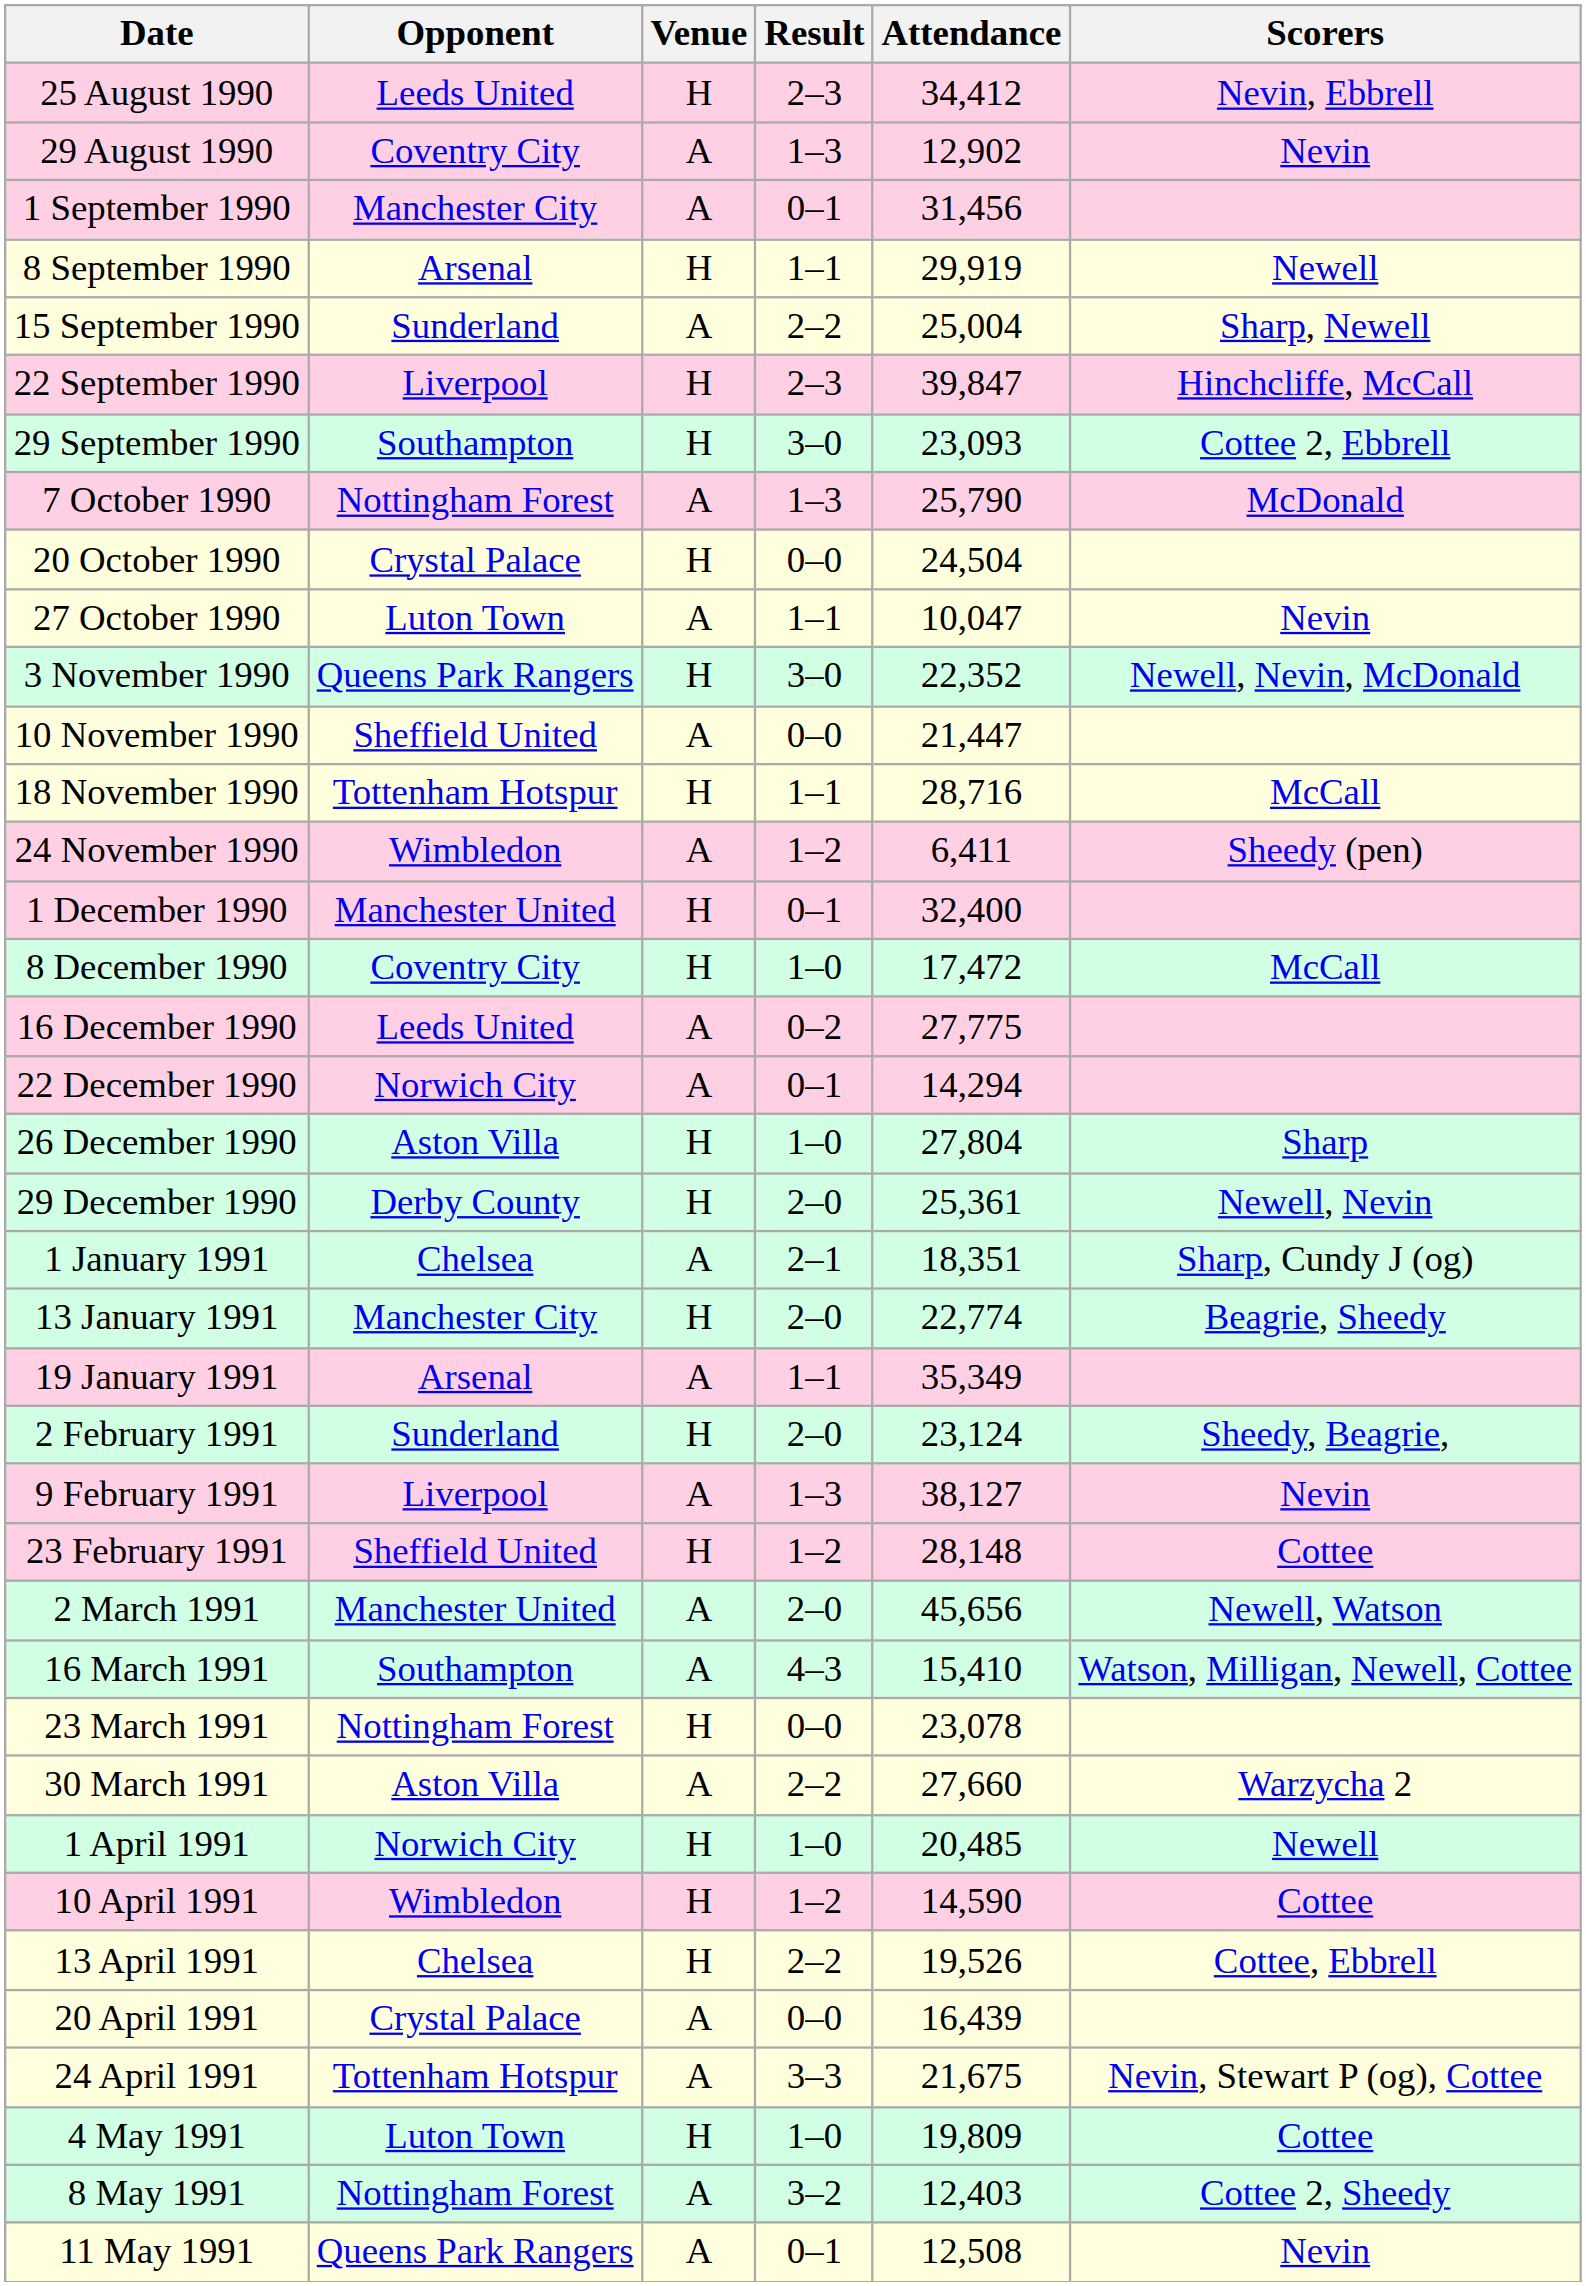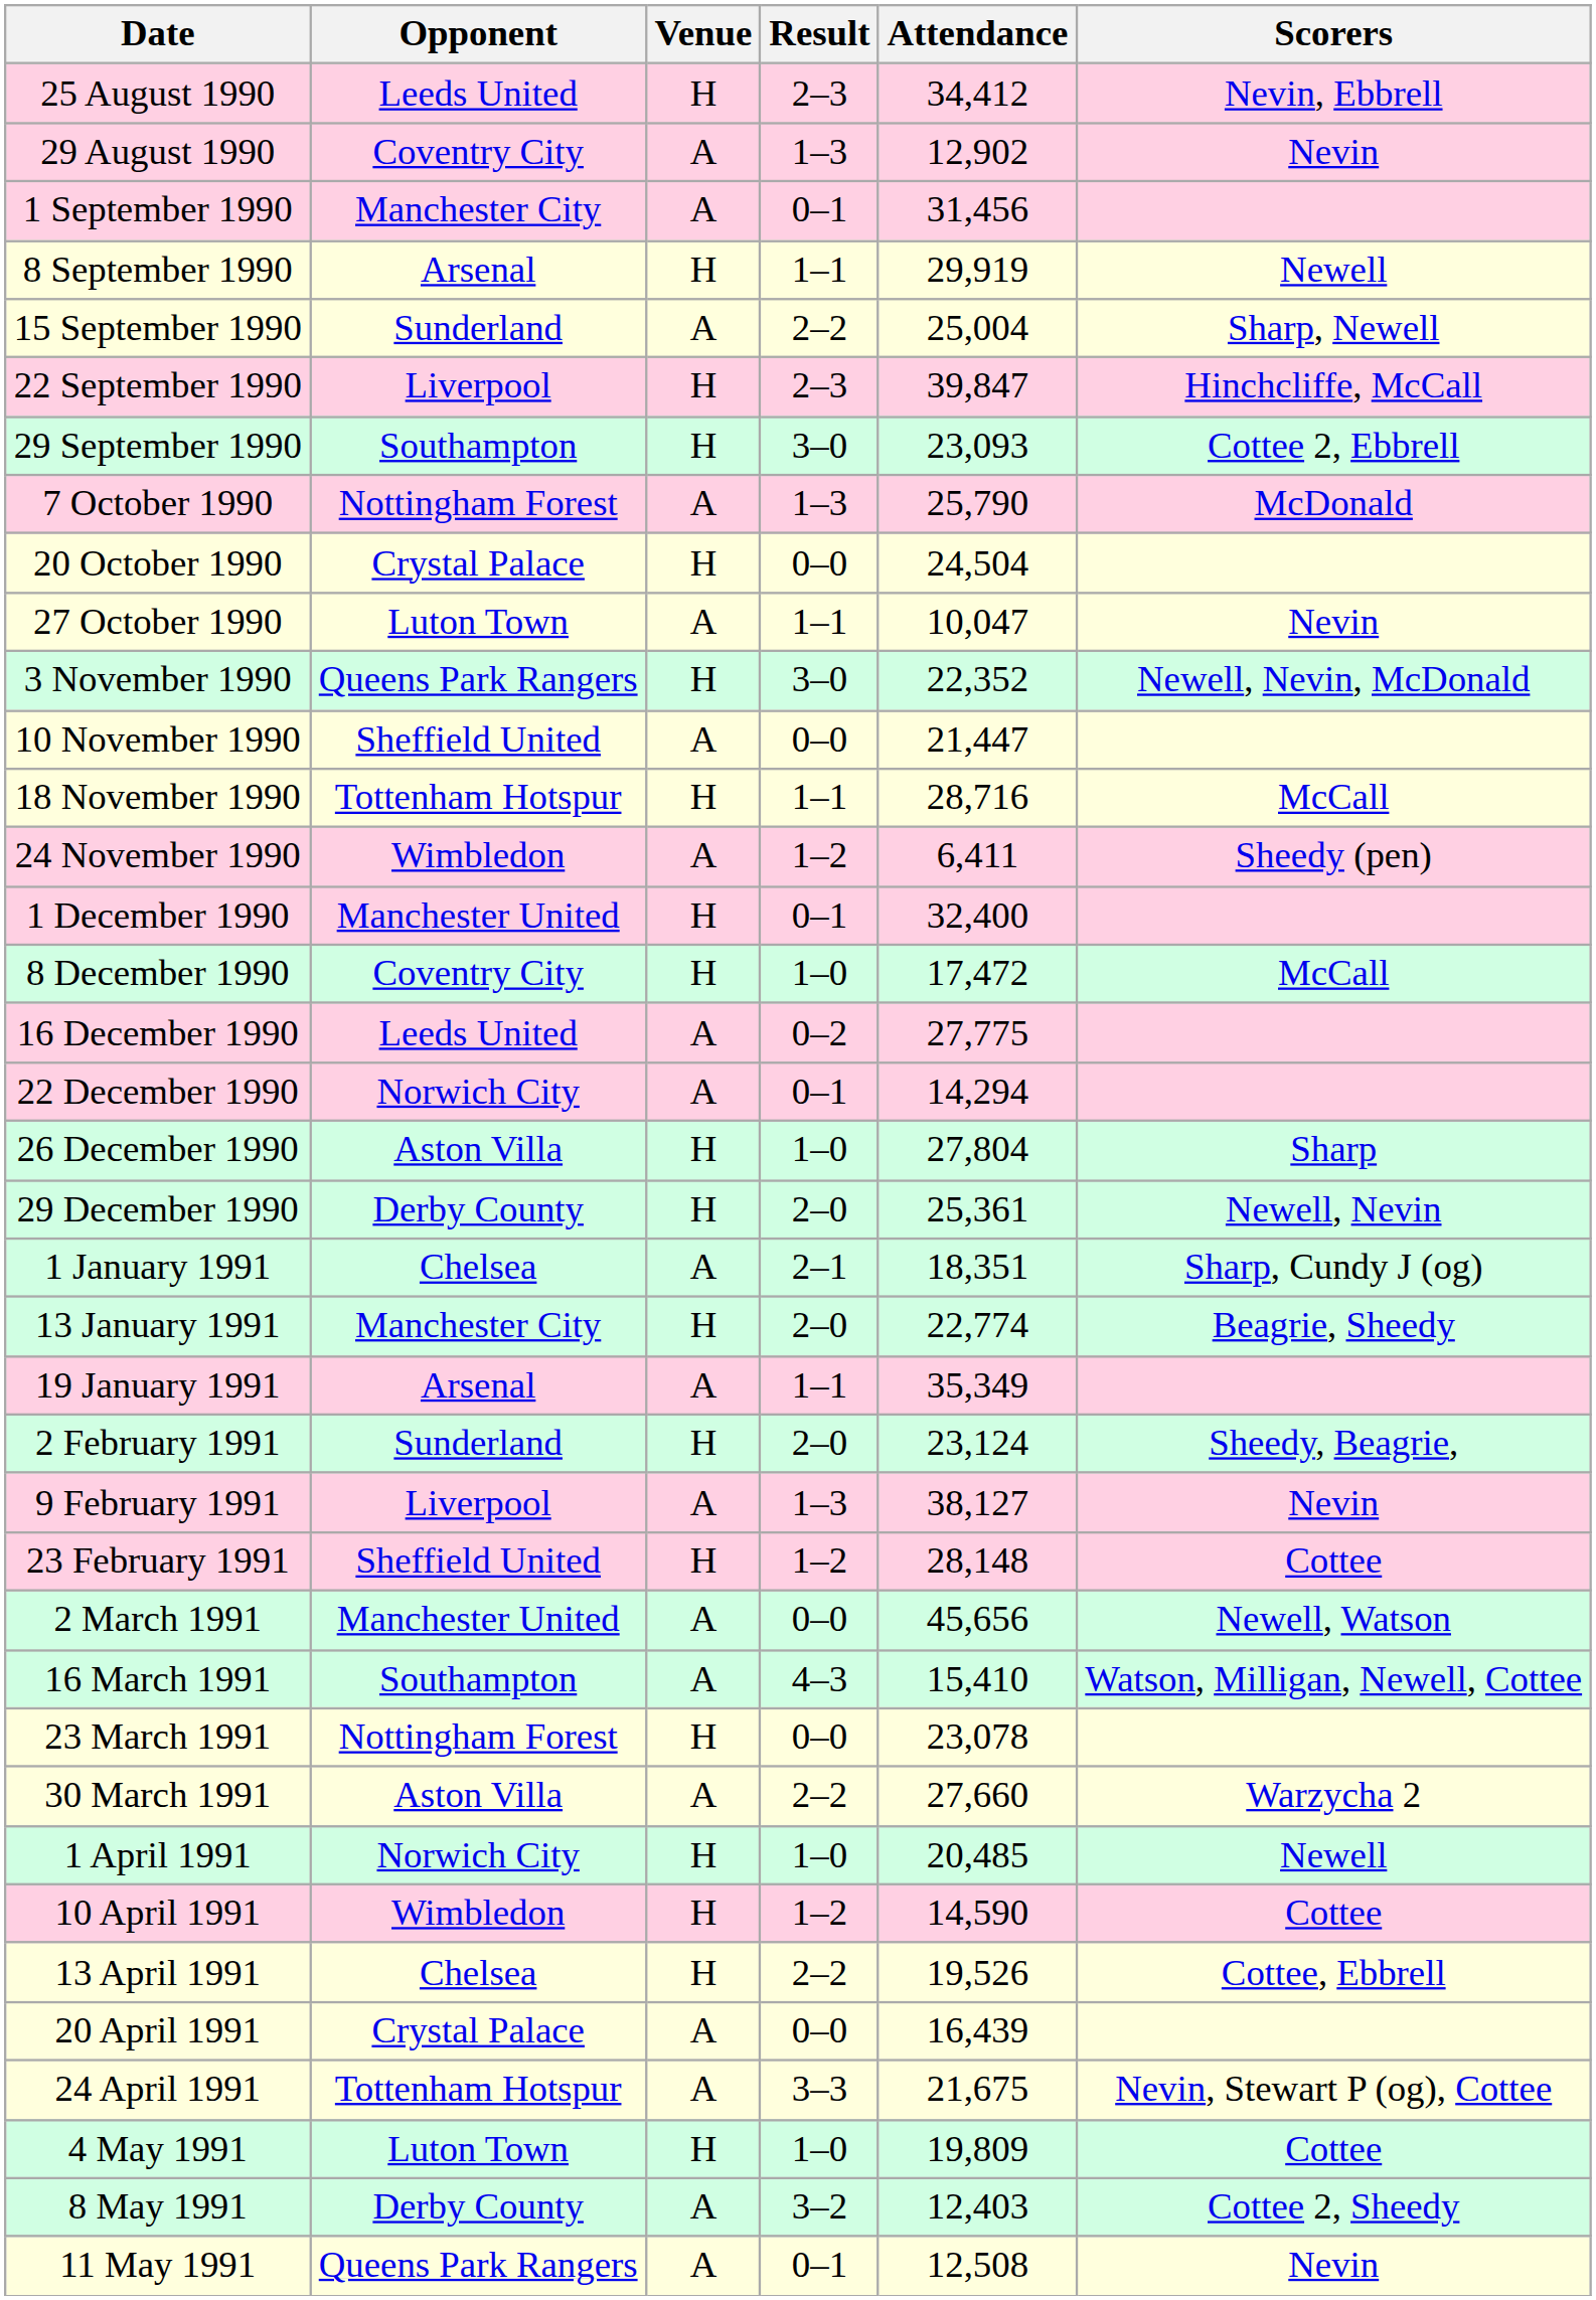2 March 1991 | Result: 2–0 -> 0–0
8 May 1991 | Opponent: Nottingham Forest -> Derby County
